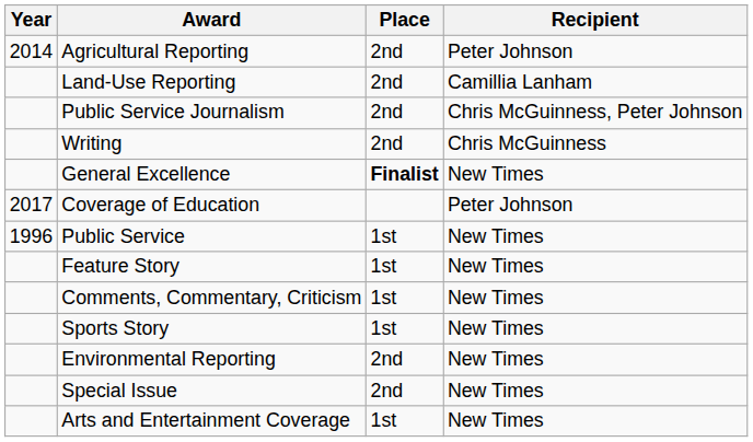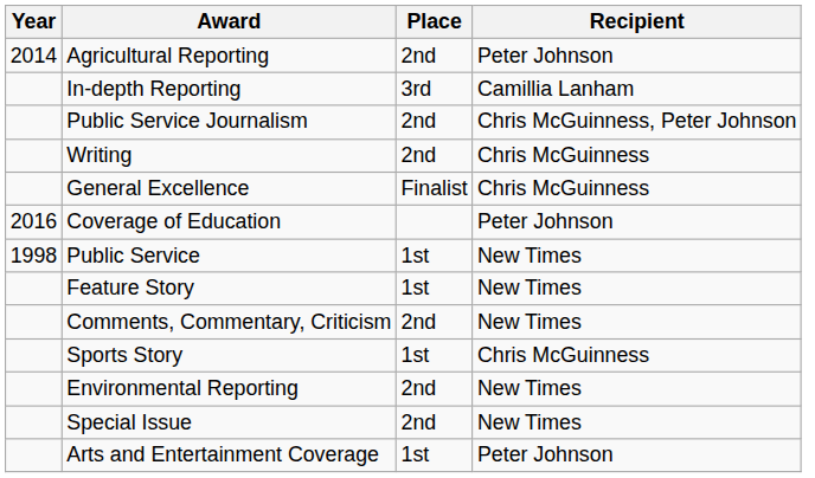+ row: In-depth Reporting | 3rd | Camillia Lanham
- row: Land-Use Reporting | 2nd | Camillia Lanham
General Excellence | Place: bold -> normal
General Excellence | Recipient: New Times -> Chris McGuinness
Coverage of Education | Year: 2017 -> 2016
Public Service | Year: 1996 -> 1998
Comments, Commentary, Criticism | Place: 1st -> 2nd
Sports Story | Recipient: New Times -> Chris McGuinness
Arts and Entertainment Coverage | Recipient: New Times -> Peter Johnson
